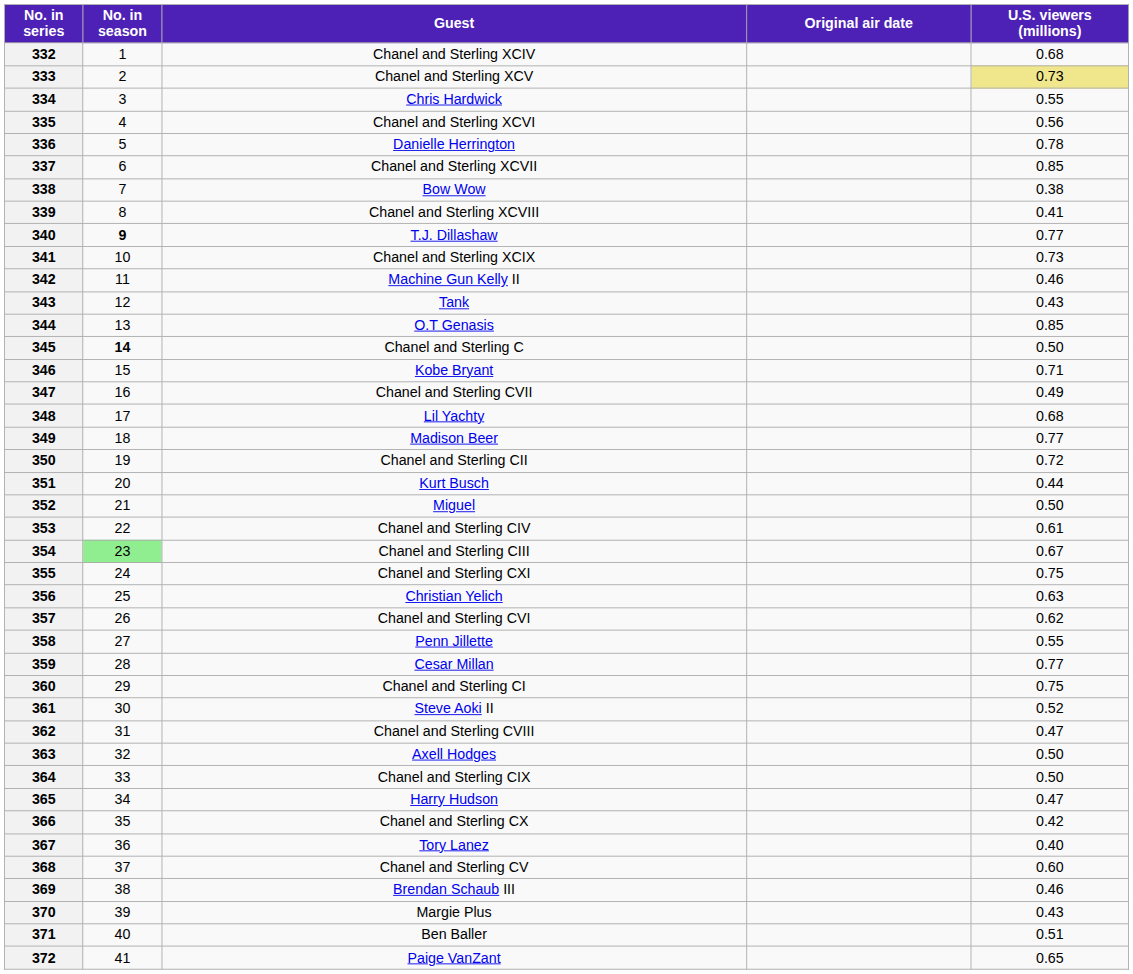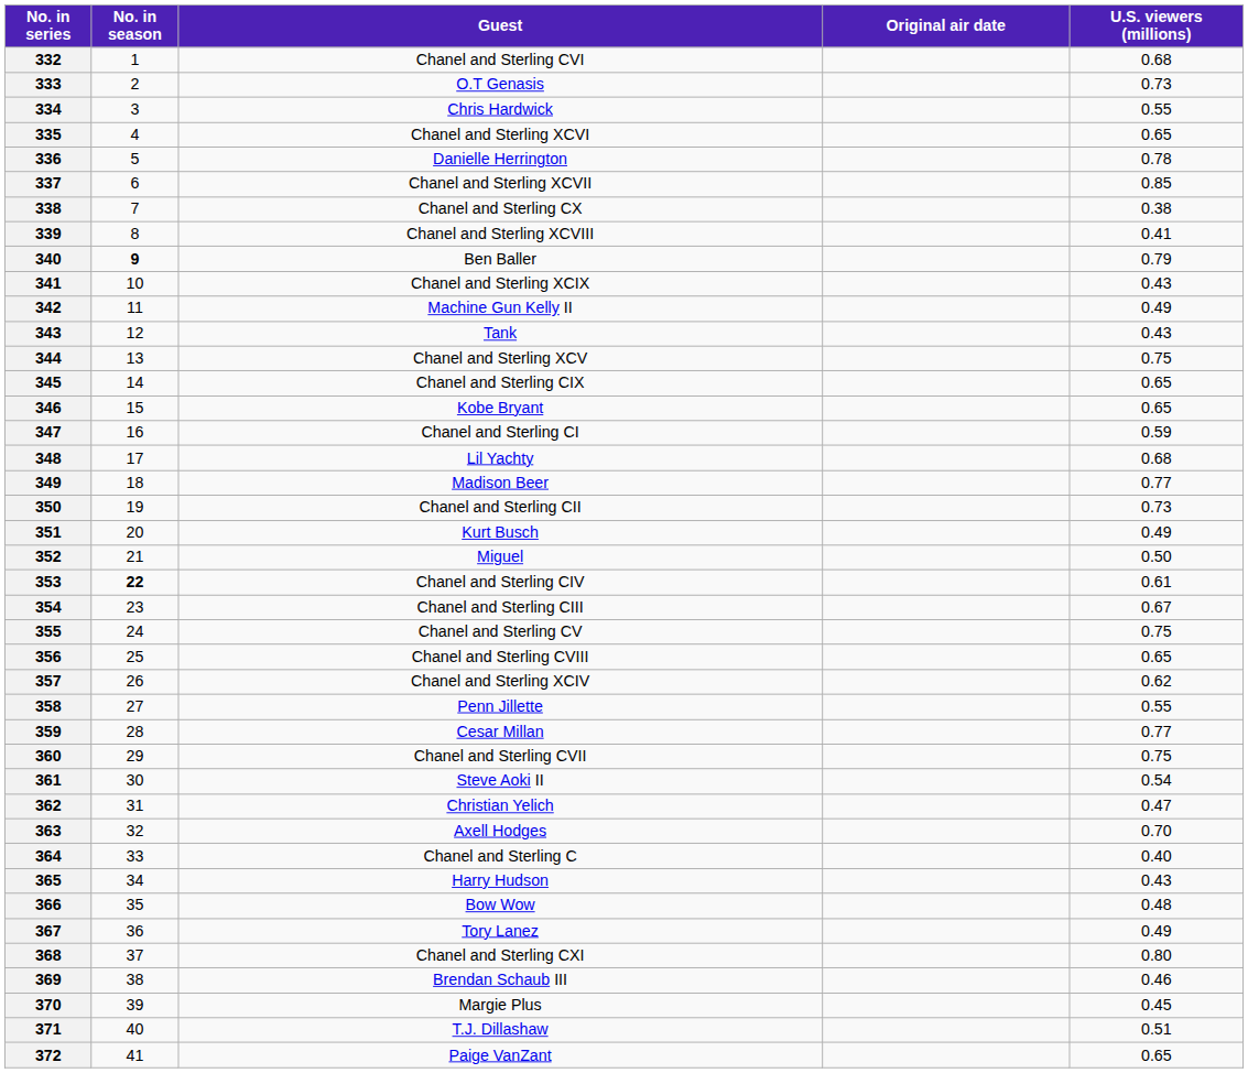332 | Guest: Chanel and Sterling XCIV -> Chanel and Sterling CVI
333 | Guest: Chanel and Sterling XCV -> O.T Genasis
333 | U.S. viewers (millions): khaki background -> no background
335 | U.S. viewers (millions): 0.56 -> 0.65
338 | Guest: Bow Wow -> Chanel and Sterling CX
340 | Guest: T.J. Dillashaw -> Ben Baller
340 | U.S. viewers (millions): 0.77 -> 0.79
341 | U.S. viewers (millions): 0.73 -> 0.43
342 | U.S. viewers (millions): 0.46 -> 0.49
344 | Guest: O.T Genasis -> Chanel and Sterling XCV
344 | U.S. viewers (millions): 0.85 -> 0.75
345 | No. in season: bold -> normal
345 | Guest: Chanel and Sterling C -> Chanel and Sterling CIX
345 | U.S. viewers (millions): 0.50 -> 0.65
346 | U.S. viewers (millions): 0.71 -> 0.65
347 | Guest: Chanel and Sterling CVII -> Chanel and Sterling CI
347 | U.S. viewers (millions): 0.49 -> 0.59
350 | U.S. viewers (millions): 0.72 -> 0.73
351 | U.S. viewers (millions): 0.44 -> 0.49
353 | No. in season: normal -> bold
354 | No. in season: lightgreen background -> no background
355 | Guest: Chanel and Sterling CXI -> Chanel and Sterling CV
356 | Guest: Christian Yelich -> Chanel and Sterling CVIII
356 | U.S. viewers (millions): 0.63 -> 0.65
357 | Guest: Chanel and Sterling CVI -> Chanel and Sterling XCIV
360 | Guest: Chanel and Sterling CI -> Chanel and Sterling CVII
361 | U.S. viewers (millions): 0.52 -> 0.54
362 | Guest: Chanel and Sterling CVIII -> Christian Yelich
363 | U.S. viewers (millions): 0.50 -> 0.70
364 | Guest: Chanel and Sterling CIX -> Chanel and Sterling C
364 | U.S. viewers (millions): 0.50 -> 0.40
365 | U.S. viewers (millions): 0.47 -> 0.43
366 | Guest: Chanel and Sterling CX -> Bow Wow
366 | U.S. viewers (millions): 0.42 -> 0.48
367 | U.S. viewers (millions): 0.40 -> 0.49
368 | Guest: Chanel and Sterling CV -> Chanel and Sterling CXI
368 | U.S. viewers (millions): 0.60 -> 0.80
370 | U.S. viewers (millions): 0.43 -> 0.45
371 | Guest: Ben Baller -> T.J. Dillashaw
